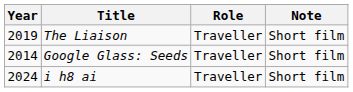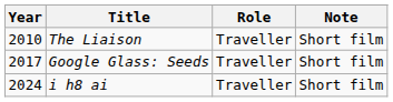The Liaison | Year: 2019 -> 2010
Google Glass: Seeds | Year: 2014 -> 2017
